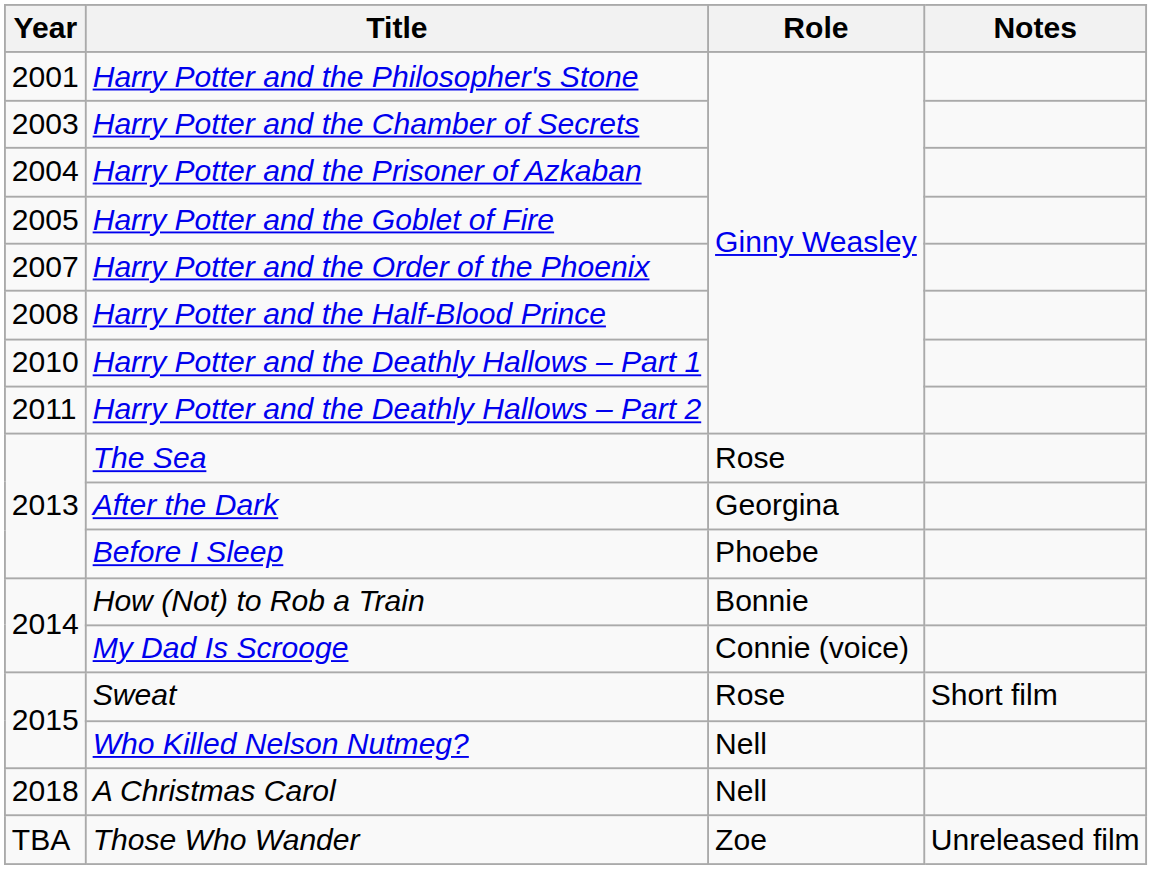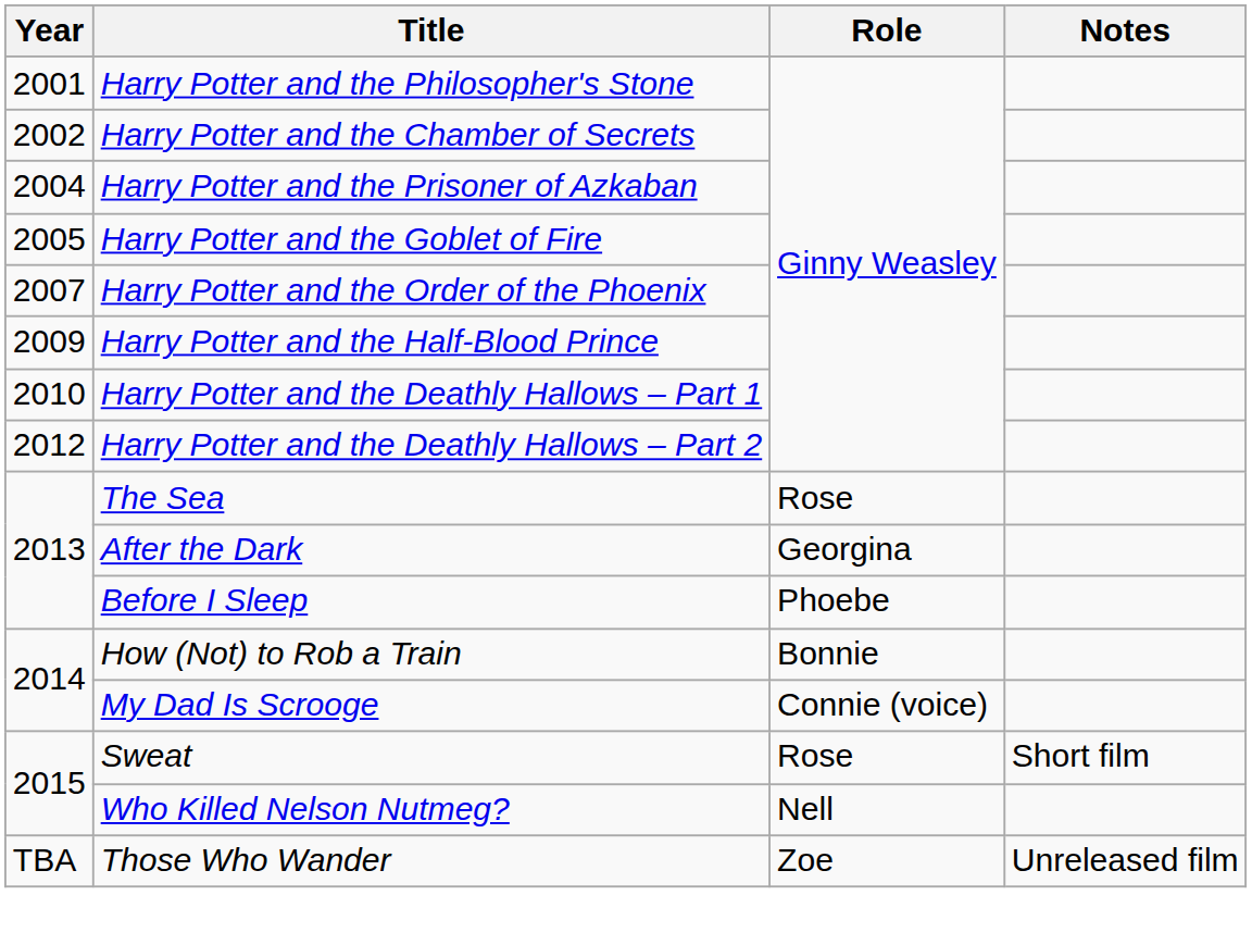Harry Potter and the Chamber of Secrets | Year: 2003 -> 2002
Harry Potter and the Half-Blood Prince | Year: 2008 -> 2009
Harry Potter and the Deathly Hallows – Part 2 | Year: 2011 -> 2012
- row: 2018 | A Christmas Carol | Nell
